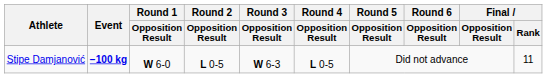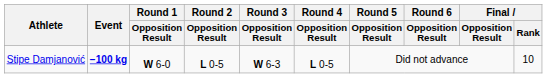Stipe Damjanović | Final / Rank: 11 -> 10
